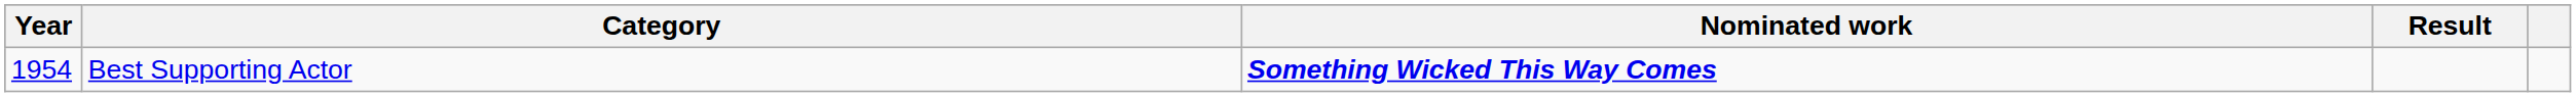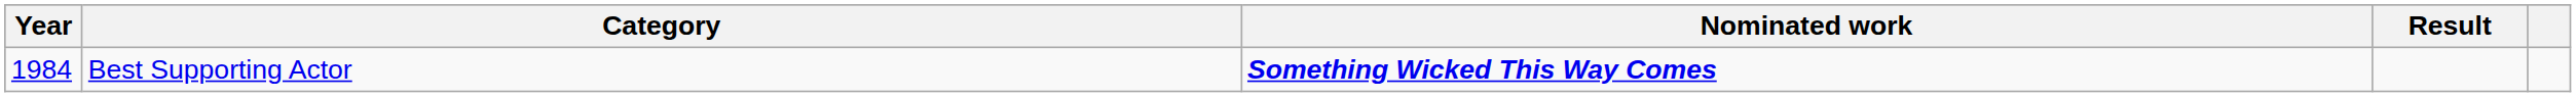Best Supporting Actor | Year: 1954 -> 1984
